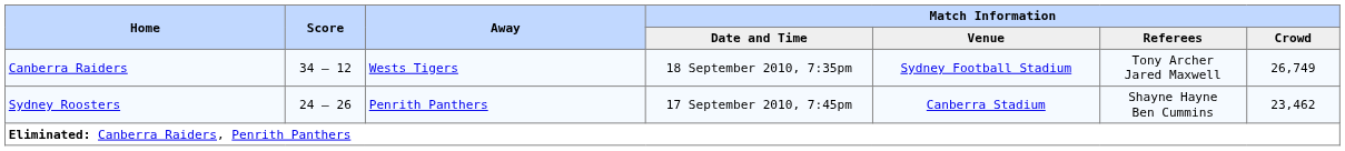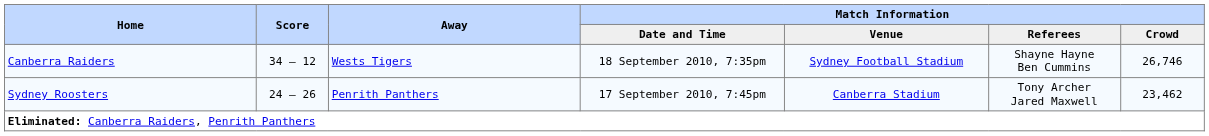Canberra Raiders | Match Information / Referees: Tony Archer Jared Maxwell -> Shayne Hayne Ben Cummins
Canberra Raiders | Match Information / Crowd: 26,749 -> 26,746
Sydney Roosters | Match Information / Referees: Shayne Hayne Ben Cummins -> Tony Archer Jared Maxwell
